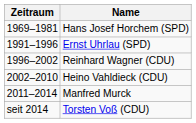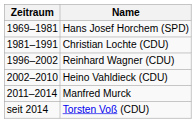+ row: 1981–1991 | Christian Lochte (CDU)
- row: 1991–1996 | Ernst Uhrlau (SPD)
